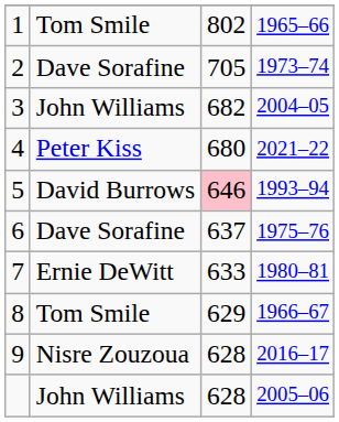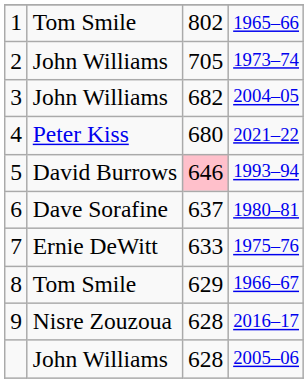2 | column 2: Dave Sorafine -> John Williams
6 | column 4: 1975–76 -> 1980–81
7 | column 4: 1980–81 -> 1975–76
